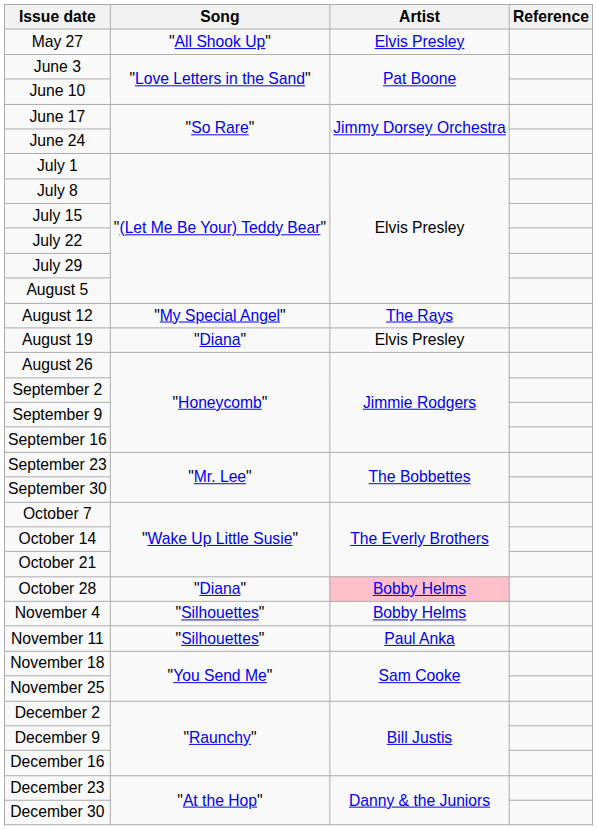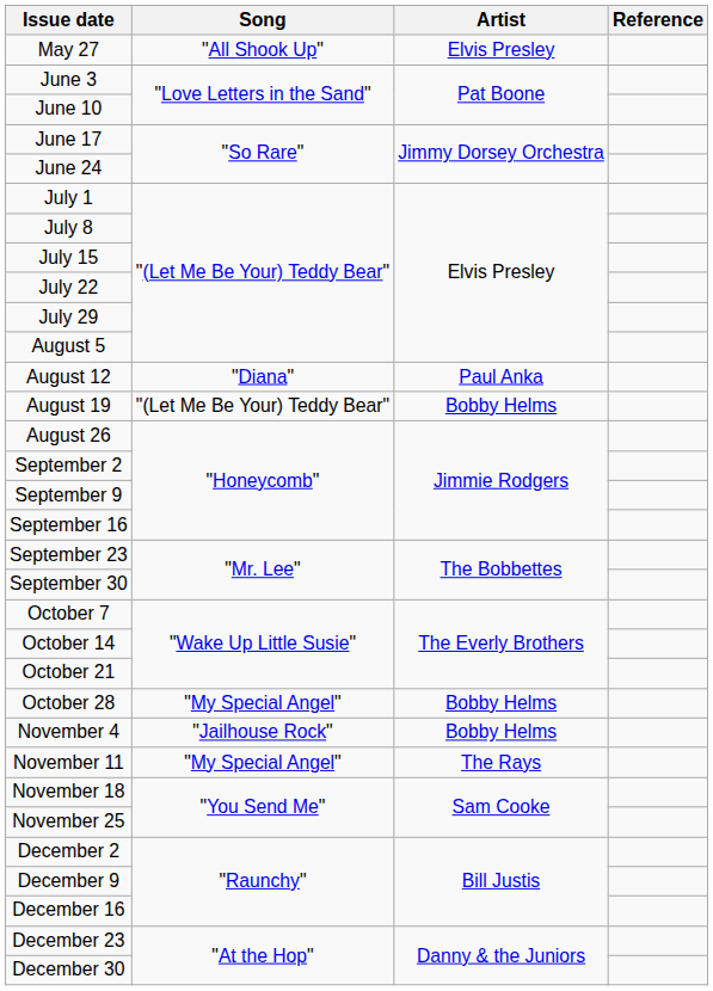August 12 | Song: "My Special Angel" -> "Diana"
August 12 | Artist: The Rays -> Paul Anka
August 19 | Song: "Diana" -> "(Let Me Be Your) Teddy Bear"
August 19 | Artist: Elvis Presley -> Bobby Helms
October 28 | Song: "Diana" -> "My Special Angel"
October 28 | Artist: pink background -> no background
November 4 | Song: "Silhouettes" -> "Jailhouse Rock"
November 11 | Song: "Silhouettes" -> "My Special Angel"
November 11 | Artist: Paul Anka -> The Rays
